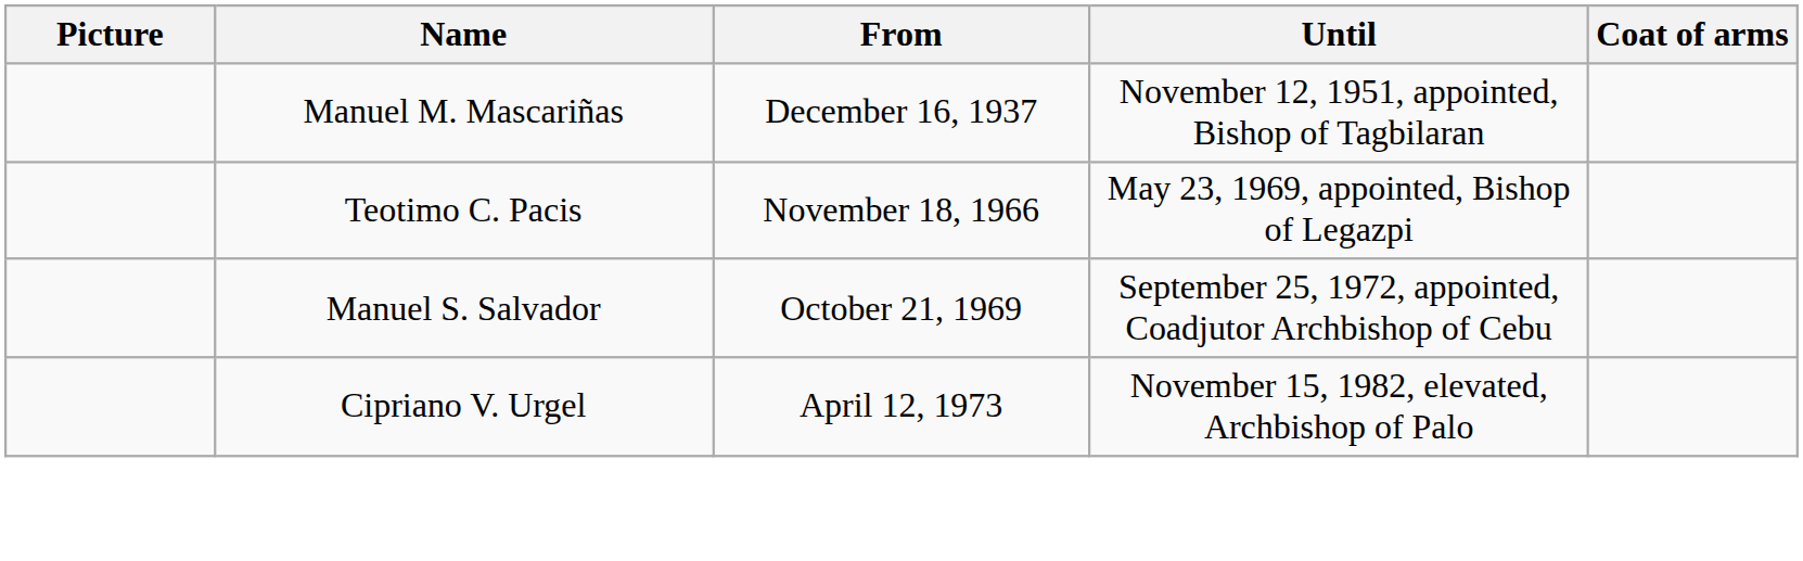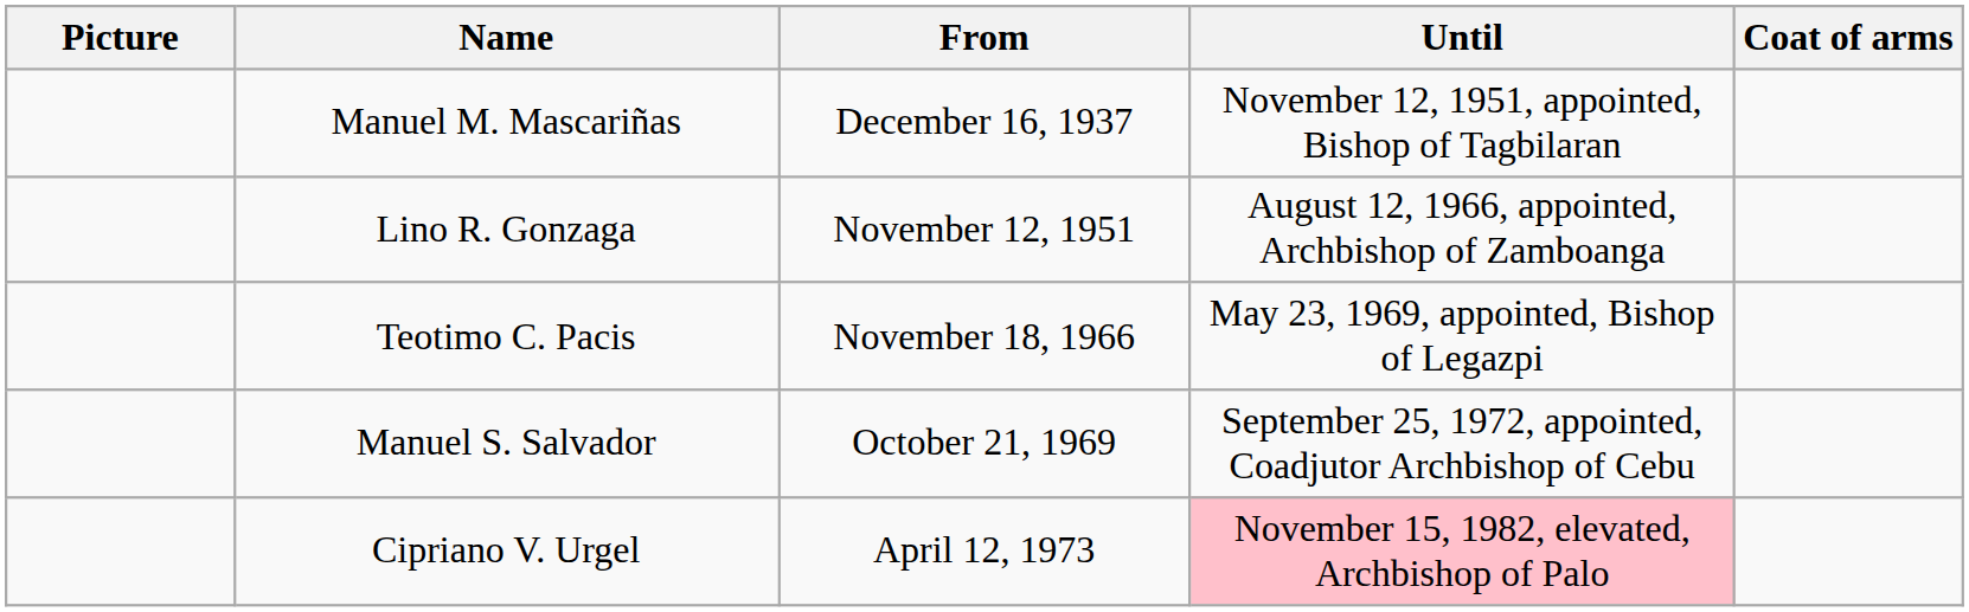+ row: Lino R. Gonzaga | November 12, 1951 | August 12, 1966, appointed, Archbishop of Zamboanga
Cipriano V. Urgel | Until: no background -> pink background
